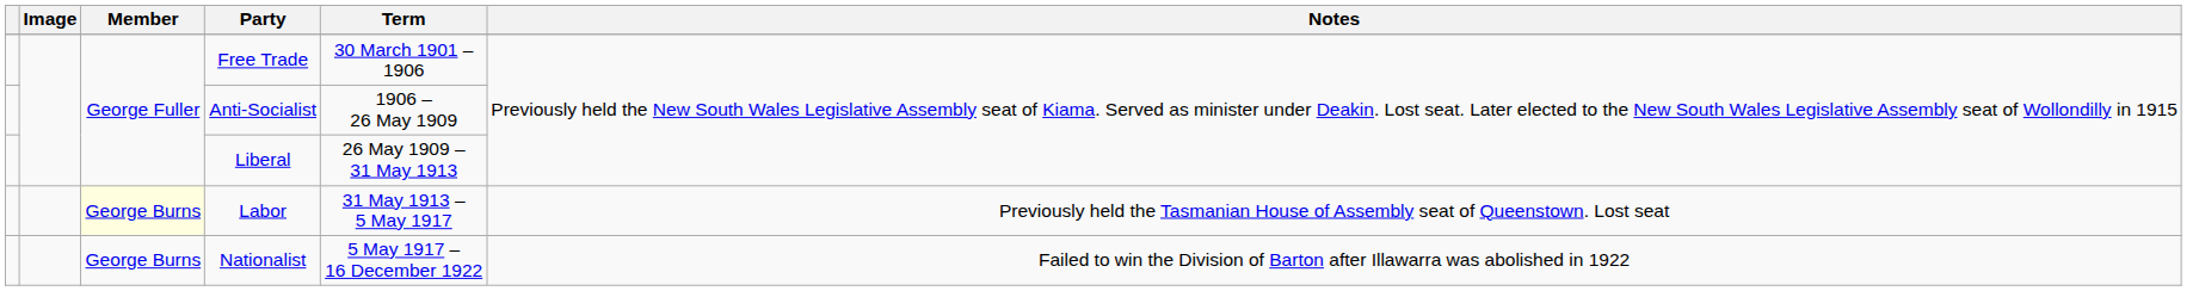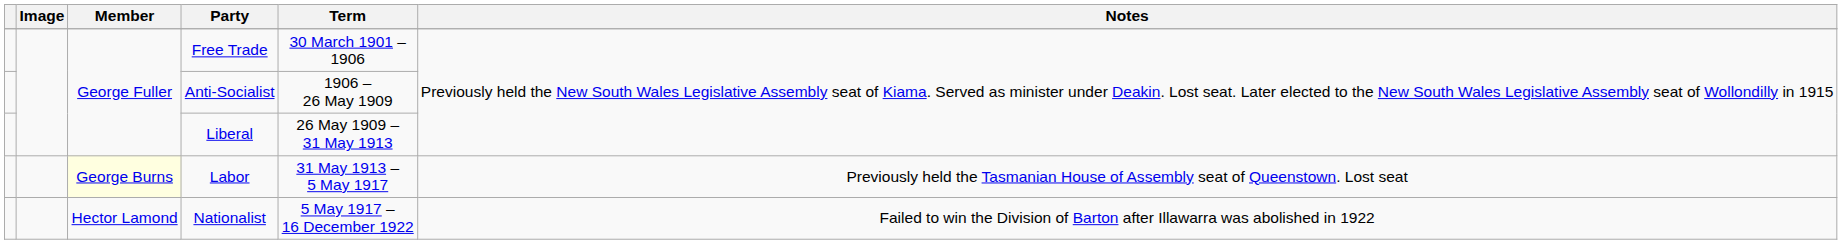Nationalist | Member: George Burns -> Hector Lamond
